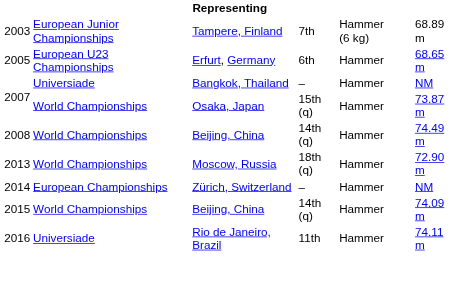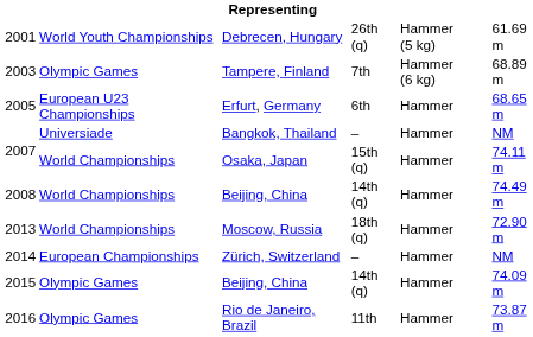+ row: 2001 | World Youth Championships | Debrecen, Hungary | 26th (q) | Hammer (5 kg) | 61.69 m
Tampere, Finland | column 2: European Junior Championships -> Olympic Games
Osaka, Japan | column 6: 73.87 m -> 74.11 m
2015 / Beijing, China | column 2: World Championships -> Olympic Games
Rio de Janeiro, Brazil | column 2: Universiade -> Olympic Games
Rio de Janeiro, Brazil | column 6: 74.11 m -> 73.87 m
